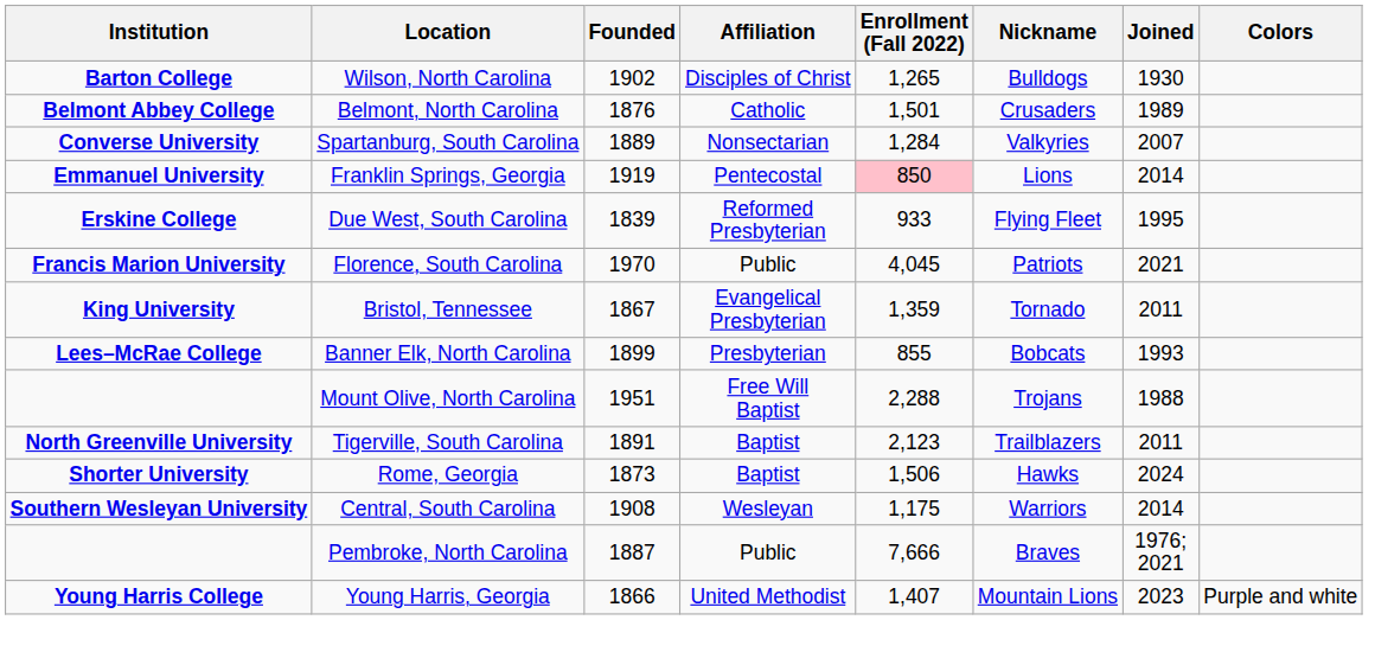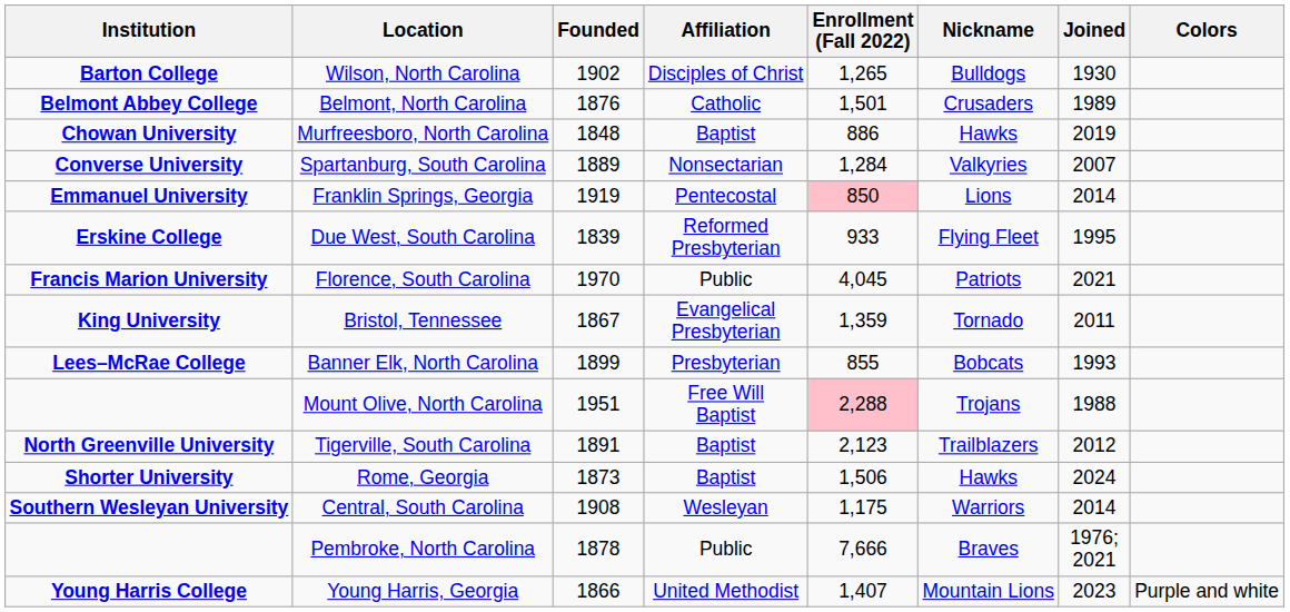+ row: Chowan University | Murfreesboro, North Carolina | 1848 | Baptist | 886 | Hawks | 2019
Mount Olive, North Carolina | Enrollment (Fall 2022): no background -> pink background
Tigerville, South Carolina | Joined: 2011 -> 2012
Pembroke, North Carolina | Founded: 1887 -> 1878
